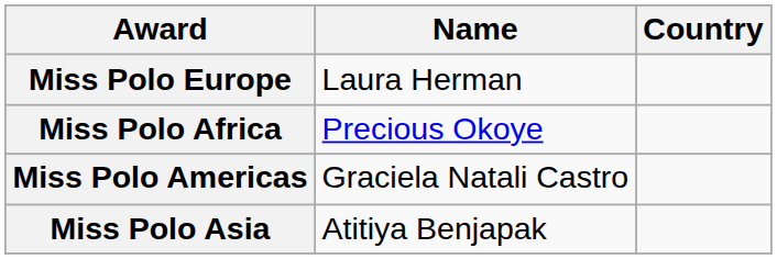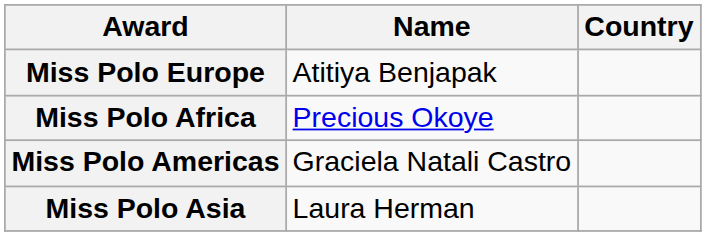Miss Polo Europe | Name: Laura Herman -> Atitiya Benjapak
Miss Polo Asia | Name: Atitiya Benjapak -> Laura Herman
